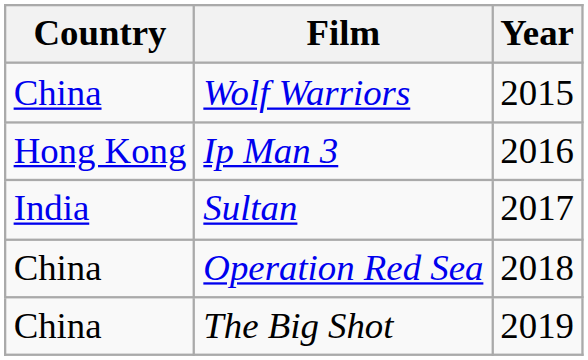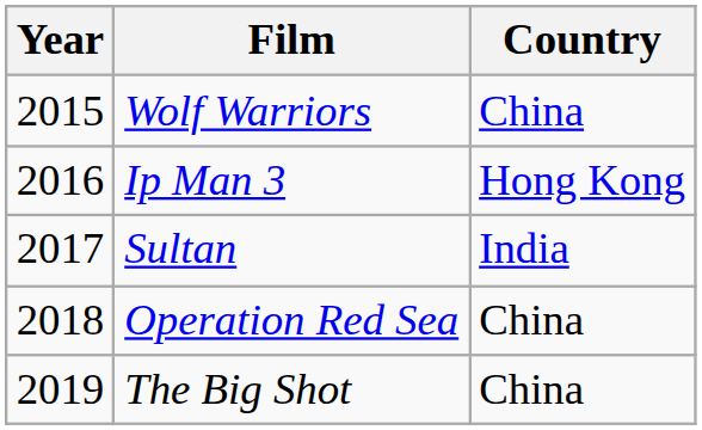columns swapped: Year <-> Country
